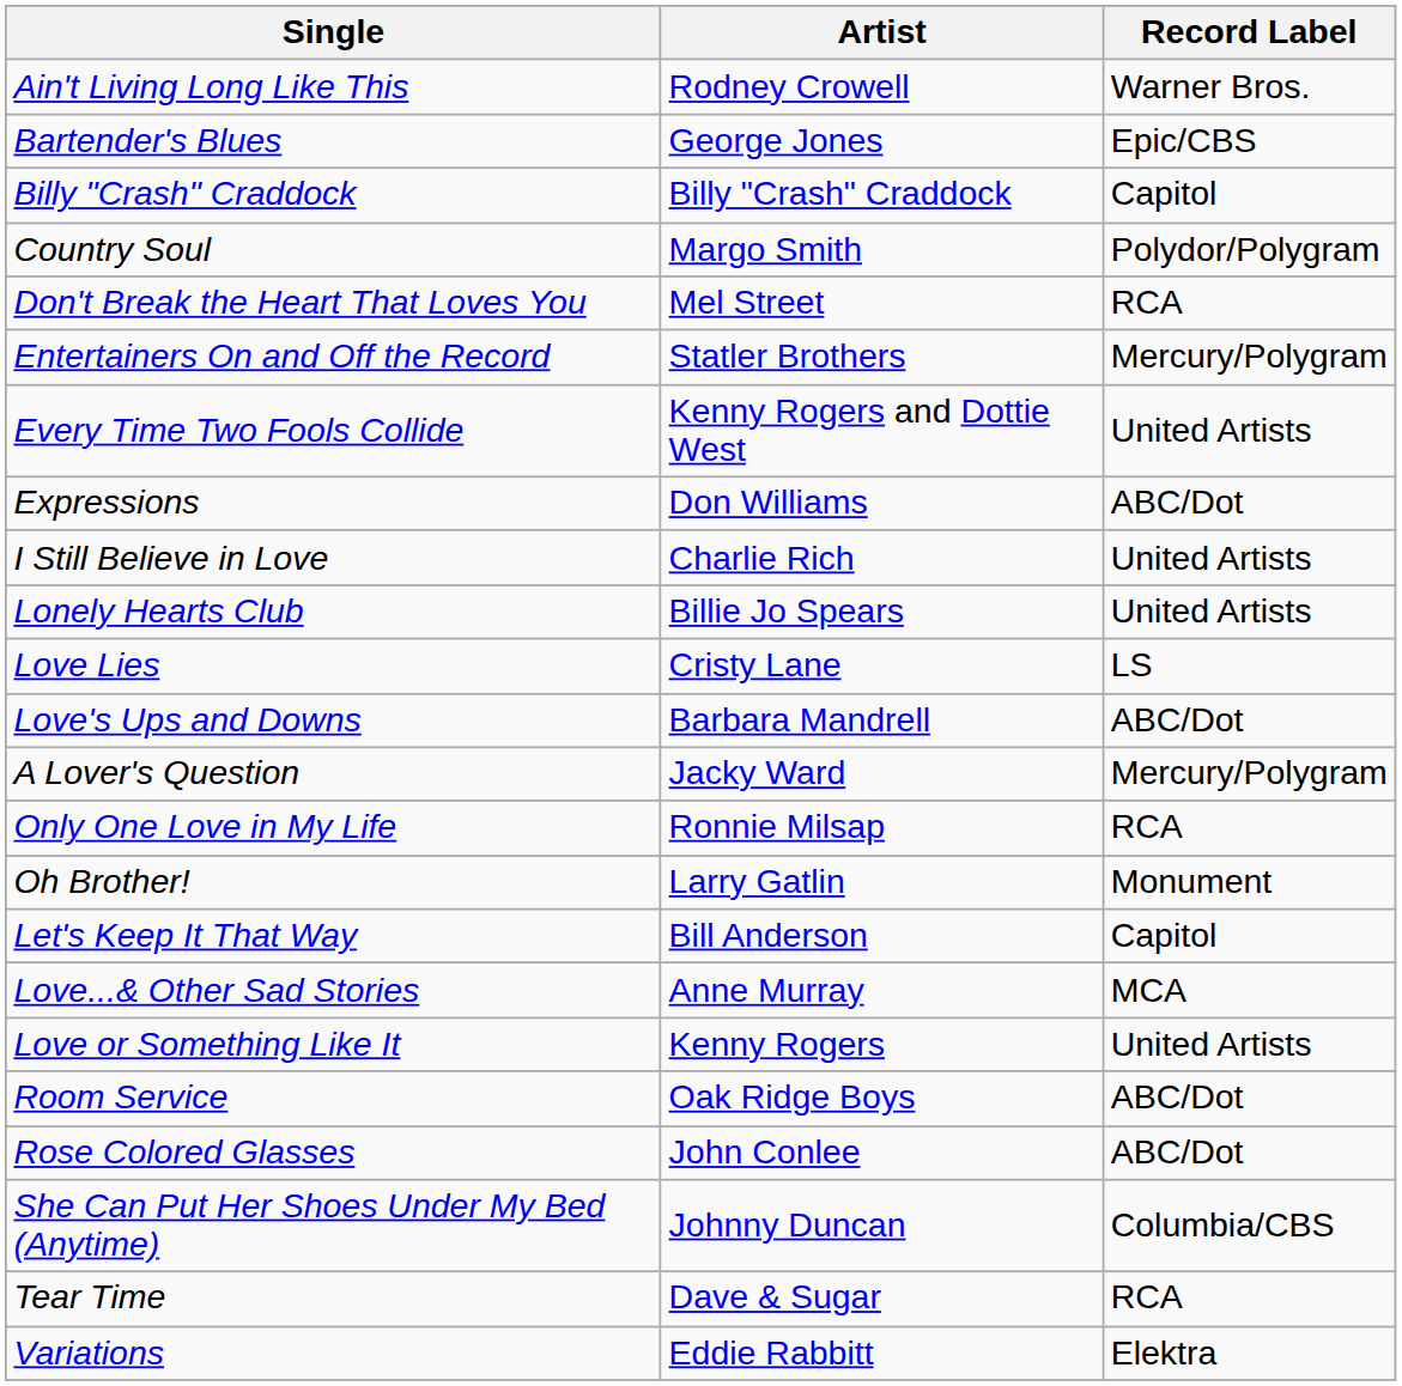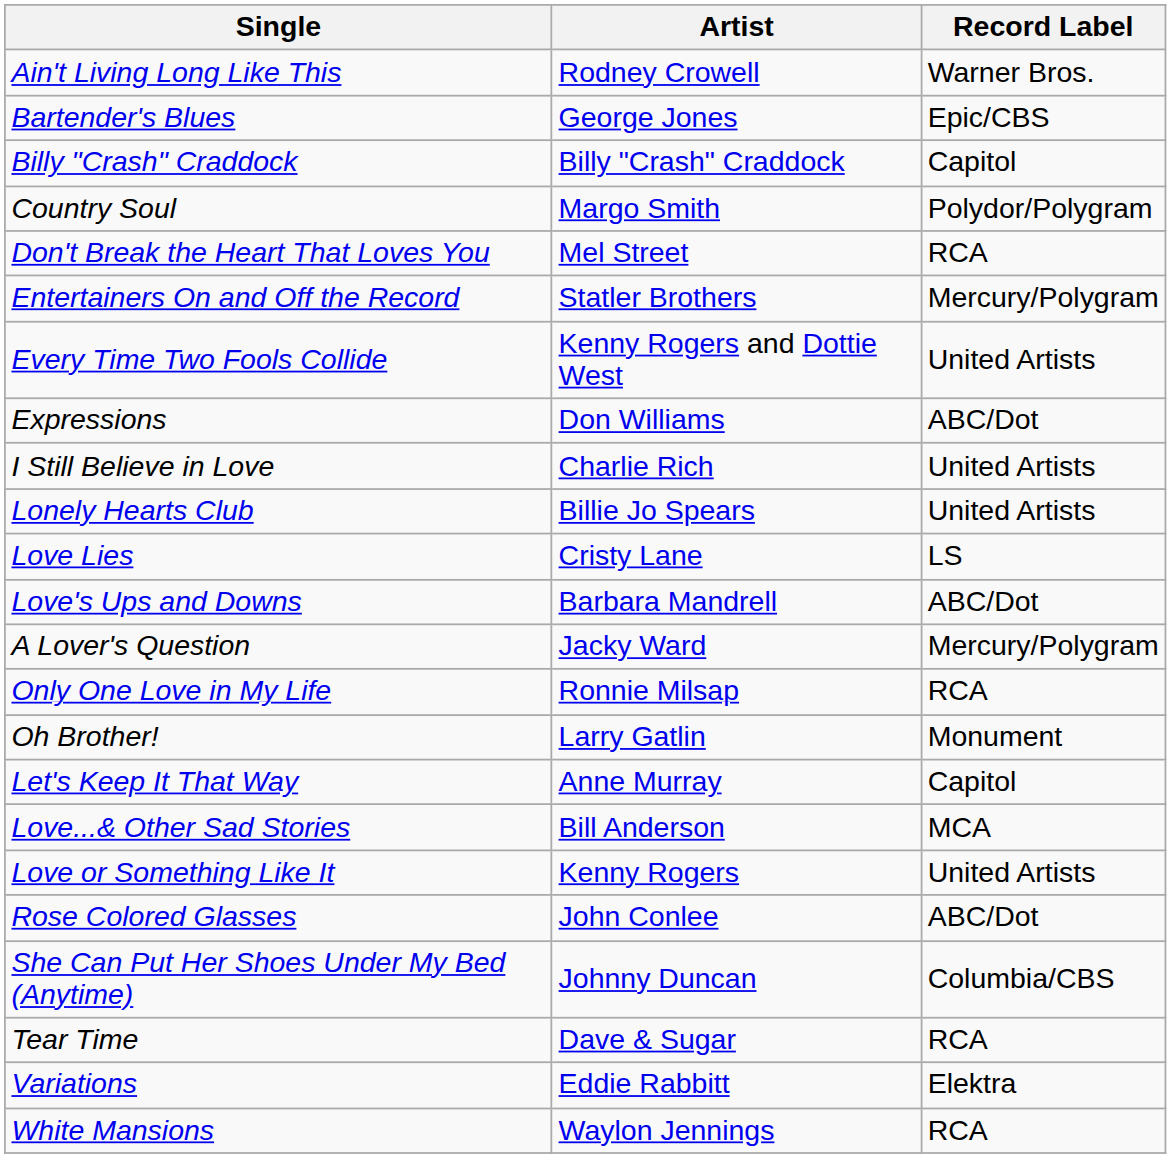Let's Keep It That Way | Artist: Bill Anderson -> Anne Murray
Love...& Other Sad Stories | Artist: Anne Murray -> Bill Anderson
- row: Room Service | Oak Ridge Boys | ABC/Dot
+ row: White Mansions | Waylon Jennings | RCA
